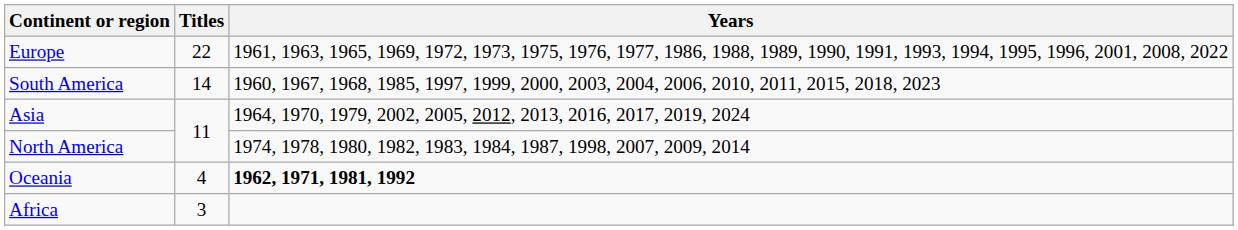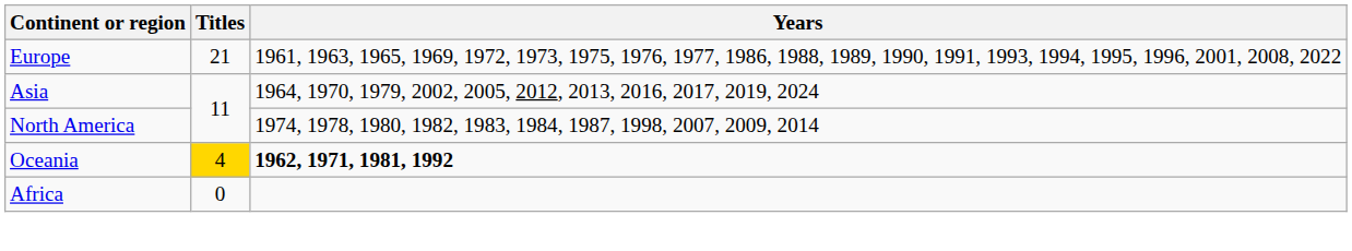Europe | Titles: 22 -> 21
- row: South America | 14 | 1960, 1967, 1968, 1985, 1997, 1999, 2000, 2003, 2004, 2006, 2010, 2011, 2015, 2018, 2023
Oceania | Titles: no background -> gold background
Africa | Titles: 3 -> 0
